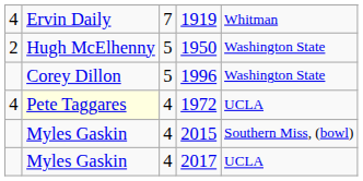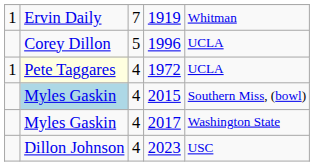1919 | column 1: 4 -> 1
- row: 2 | Hugh McElhenny | 5 | 1950 | Washington State
1996 | column 5: Washington State -> UCLA
1972 | column 1: 4 -> 1
2015 | column 2: no background -> lightblue background
2017 | column 5: UCLA -> Washington State
+ row: Dillon Johnson | 4 | 2023 | USC
